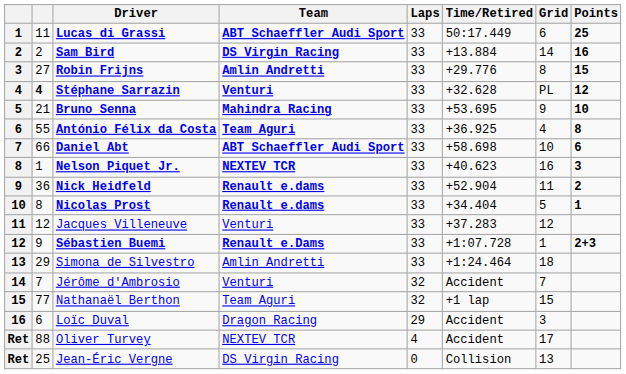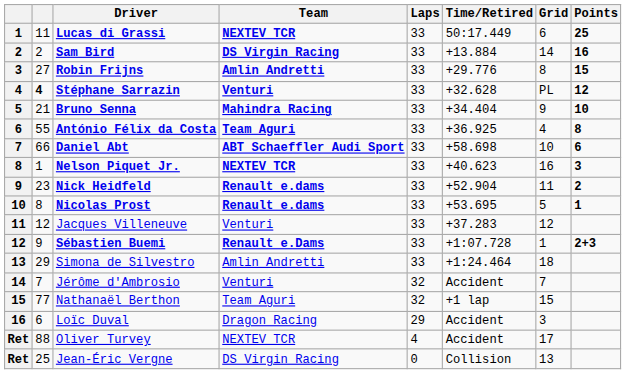Lucas di Grassi | Team: ABT Schaeffler Audi Sport -> NEXTEV TCR
Bruno Senna | Time/Retired: +53.695 -> +34.404
Nick Heidfeld | column 2: 36 -> 23
Nicolas Prost | Time/Retired: +34.404 -> +53.695
